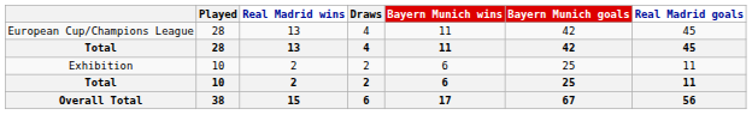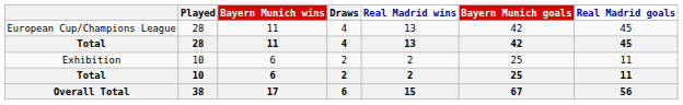columns swapped: Bayern Munich wins <-> Real Madrid wins
